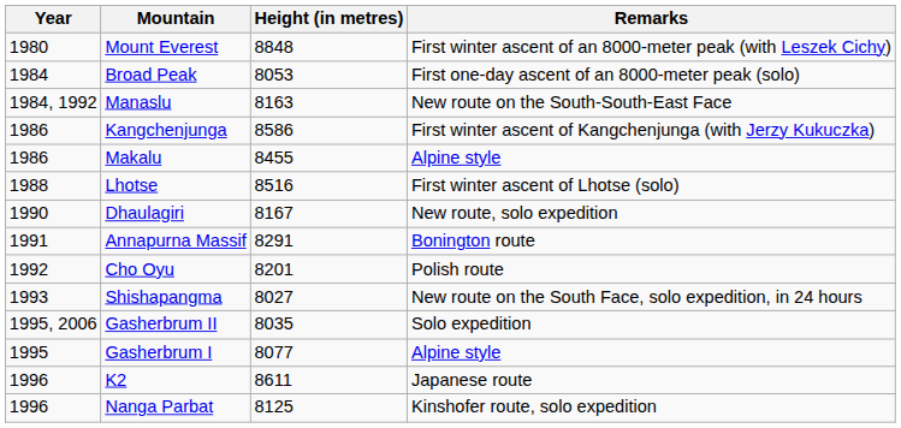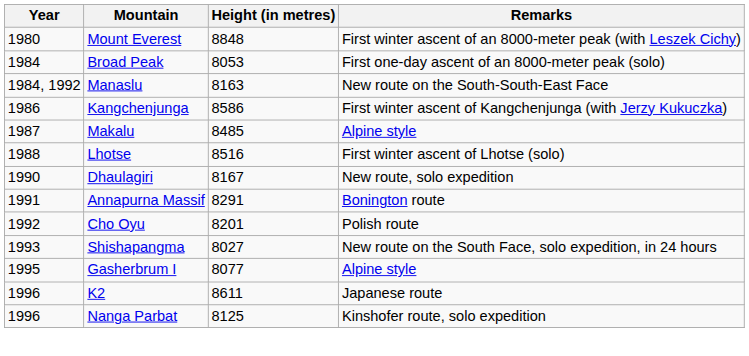Makalu | Year: 1986 -> 1987
Makalu | Height (in metres): 8455 -> 8485
- row: 1995, 2006 | Gasherbrum II | 8035 | Solo expedition
